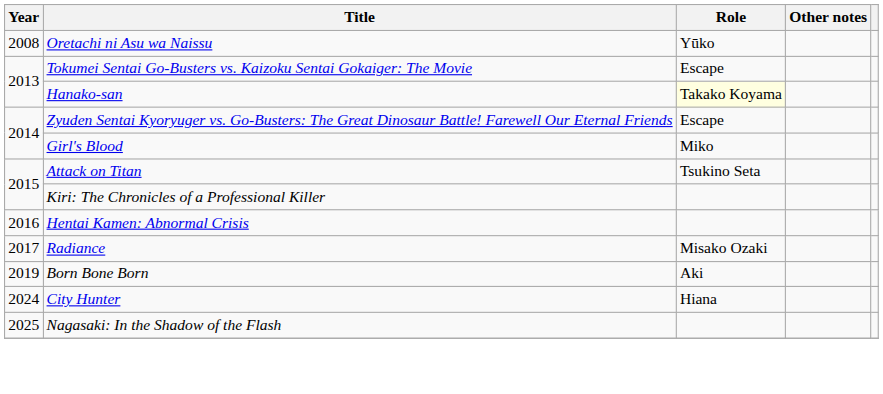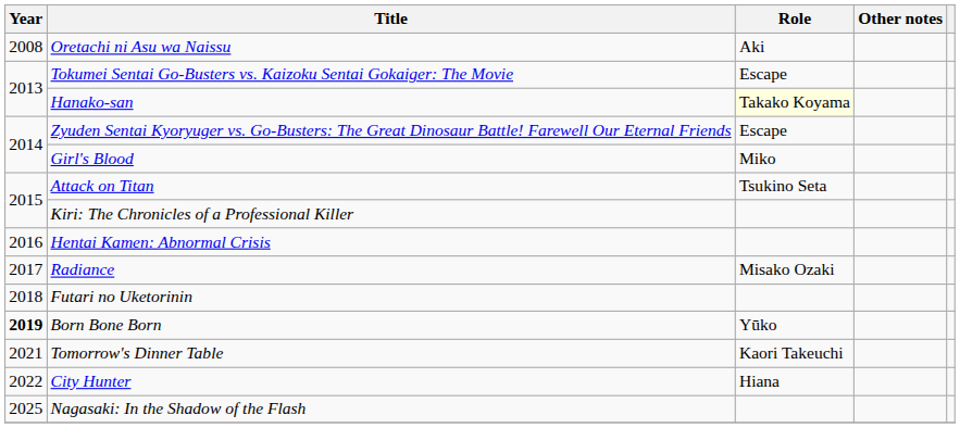Oretachi ni Asu wa Naissu | Role: Yūko -> Aki
+ row: 2018 | Futari no Uketorinin
Born Bone Born | Year: normal -> bold
Born Bone Born | Role: Aki -> Yūko
+ row: 2021 | Tomorrow's Dinner Table | Kaori Takeuchi
City Hunter | Year: 2024 -> 2022
